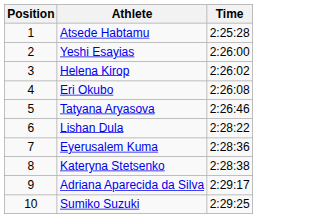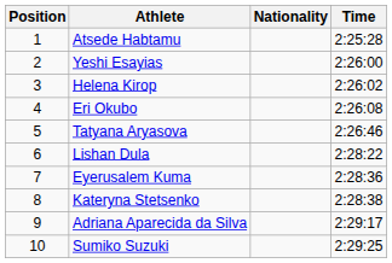+ column: Nationality
